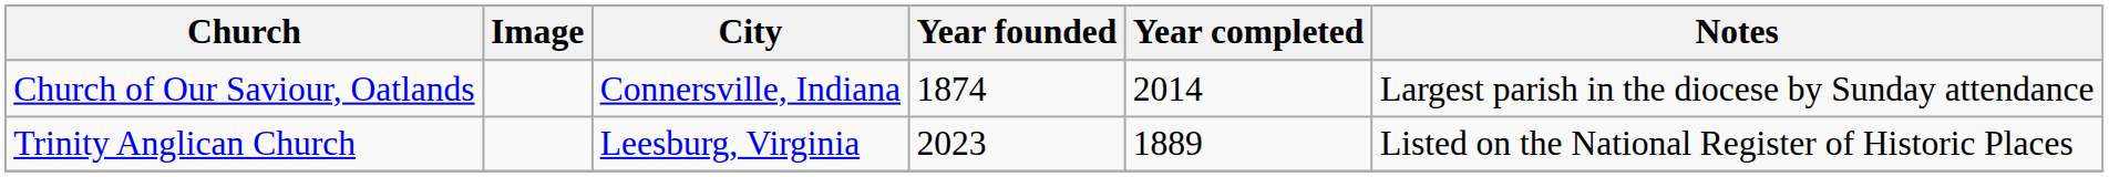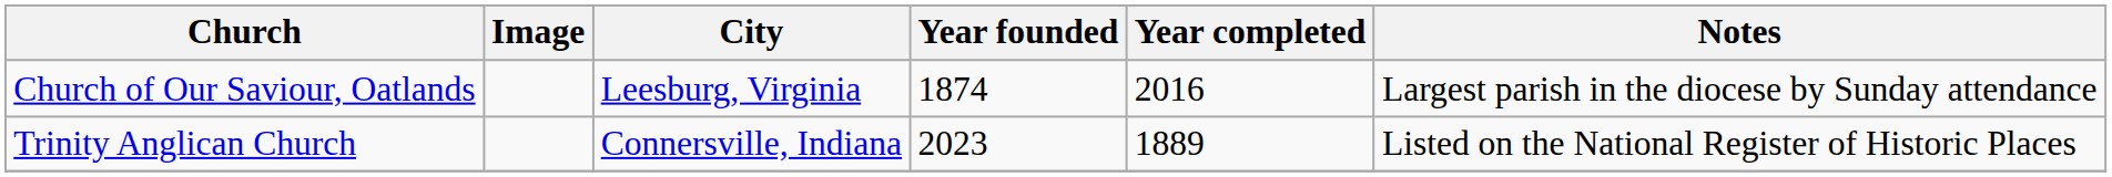Church of Our Saviour, Oatlands | City: Connersville, Indiana -> Leesburg, Virginia
Church of Our Saviour, Oatlands | Year completed: 2014 -> 2016
Trinity Anglican Church | City: Leesburg, Virginia -> Connersville, Indiana
